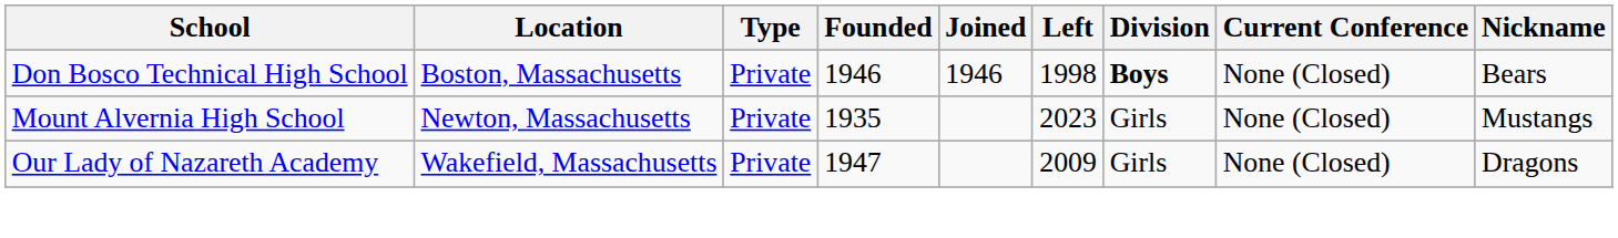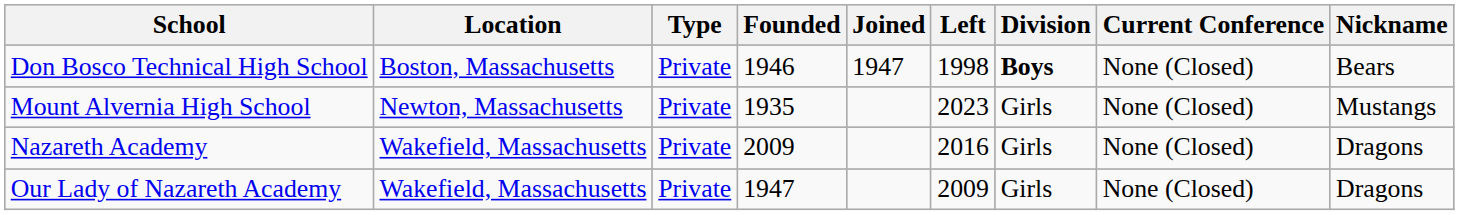Don Bosco Technical High School | Joined: 1946 -> 1947
+ row: Nazareth Academy | Wakefield, Massachusetts | Private | 2009 | 2016 | Girls | None (Closed) | Dragons
